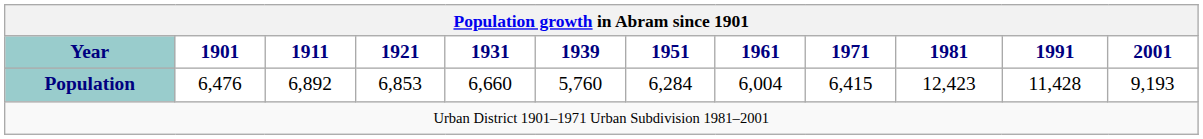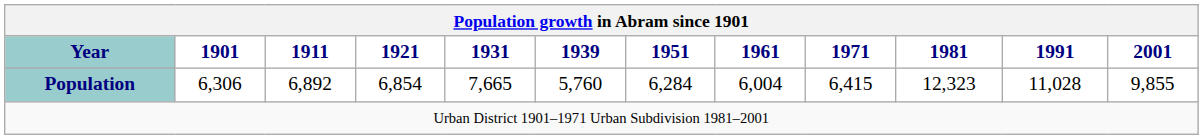Population | 1901: 6,476 -> 6,306
Population | 1921: 6,853 -> 6,854
Population | 1931: 6,660 -> 7,665
Population | 1981: 12,423 -> 12,323
Population | 1991: 11,428 -> 11,028
Population | 2001: 9,193 -> 9,855
